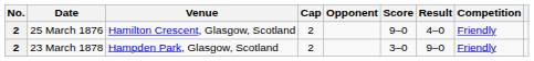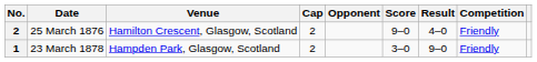23 March 1878 | No.: 2 -> 1
